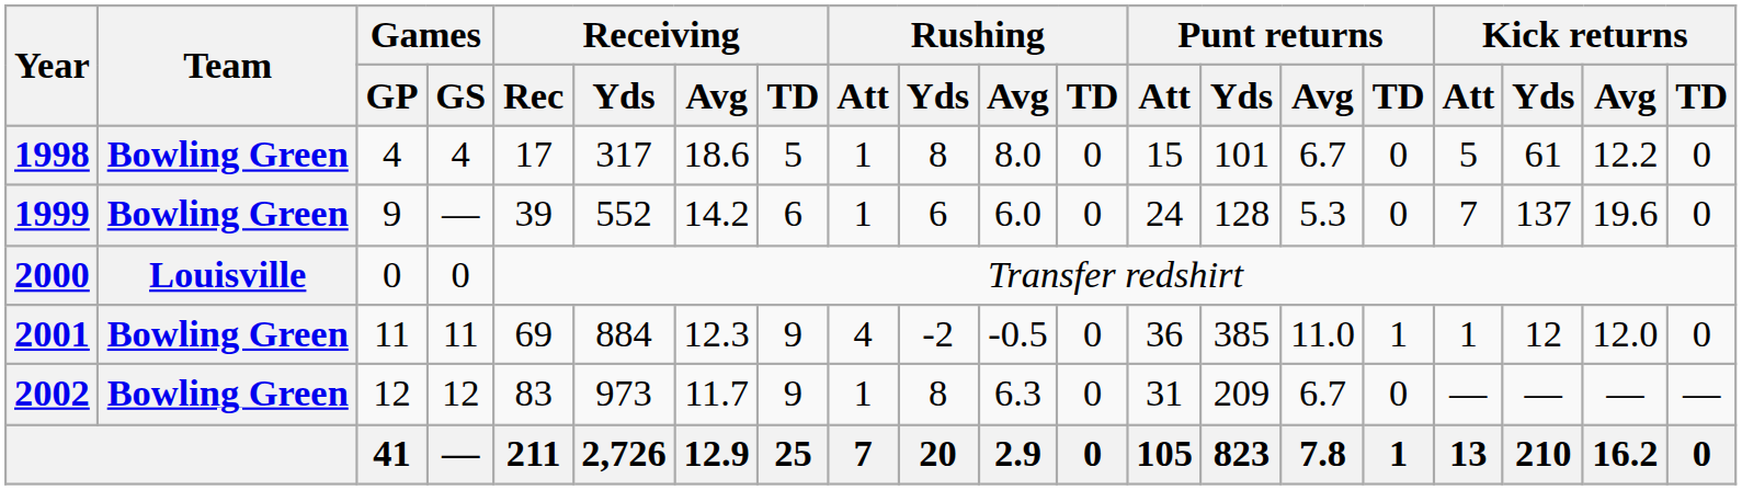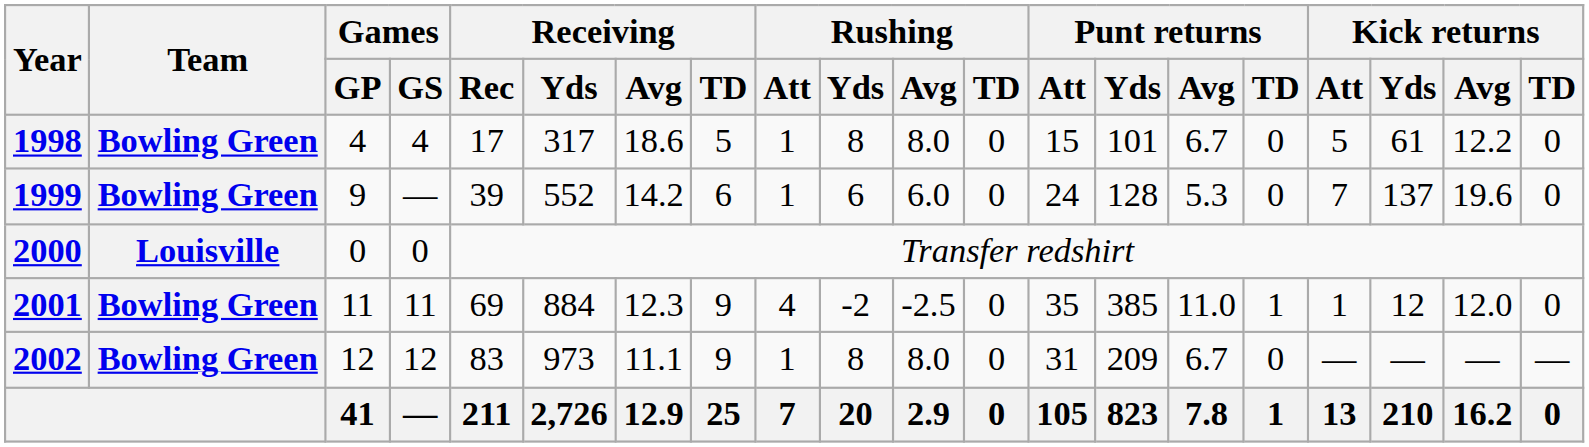2001 | Rushing / Avg: -0.5 -> -2.5
2001 | Punt returns / Att: 36 -> 35
2002 | Receiving / Avg: 11.7 -> 11.1
2002 | Rushing / Avg: 6.3 -> 8.0
